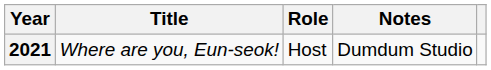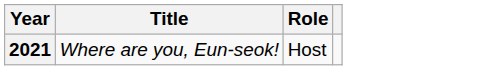- column: Notes | Dumdum Studio
